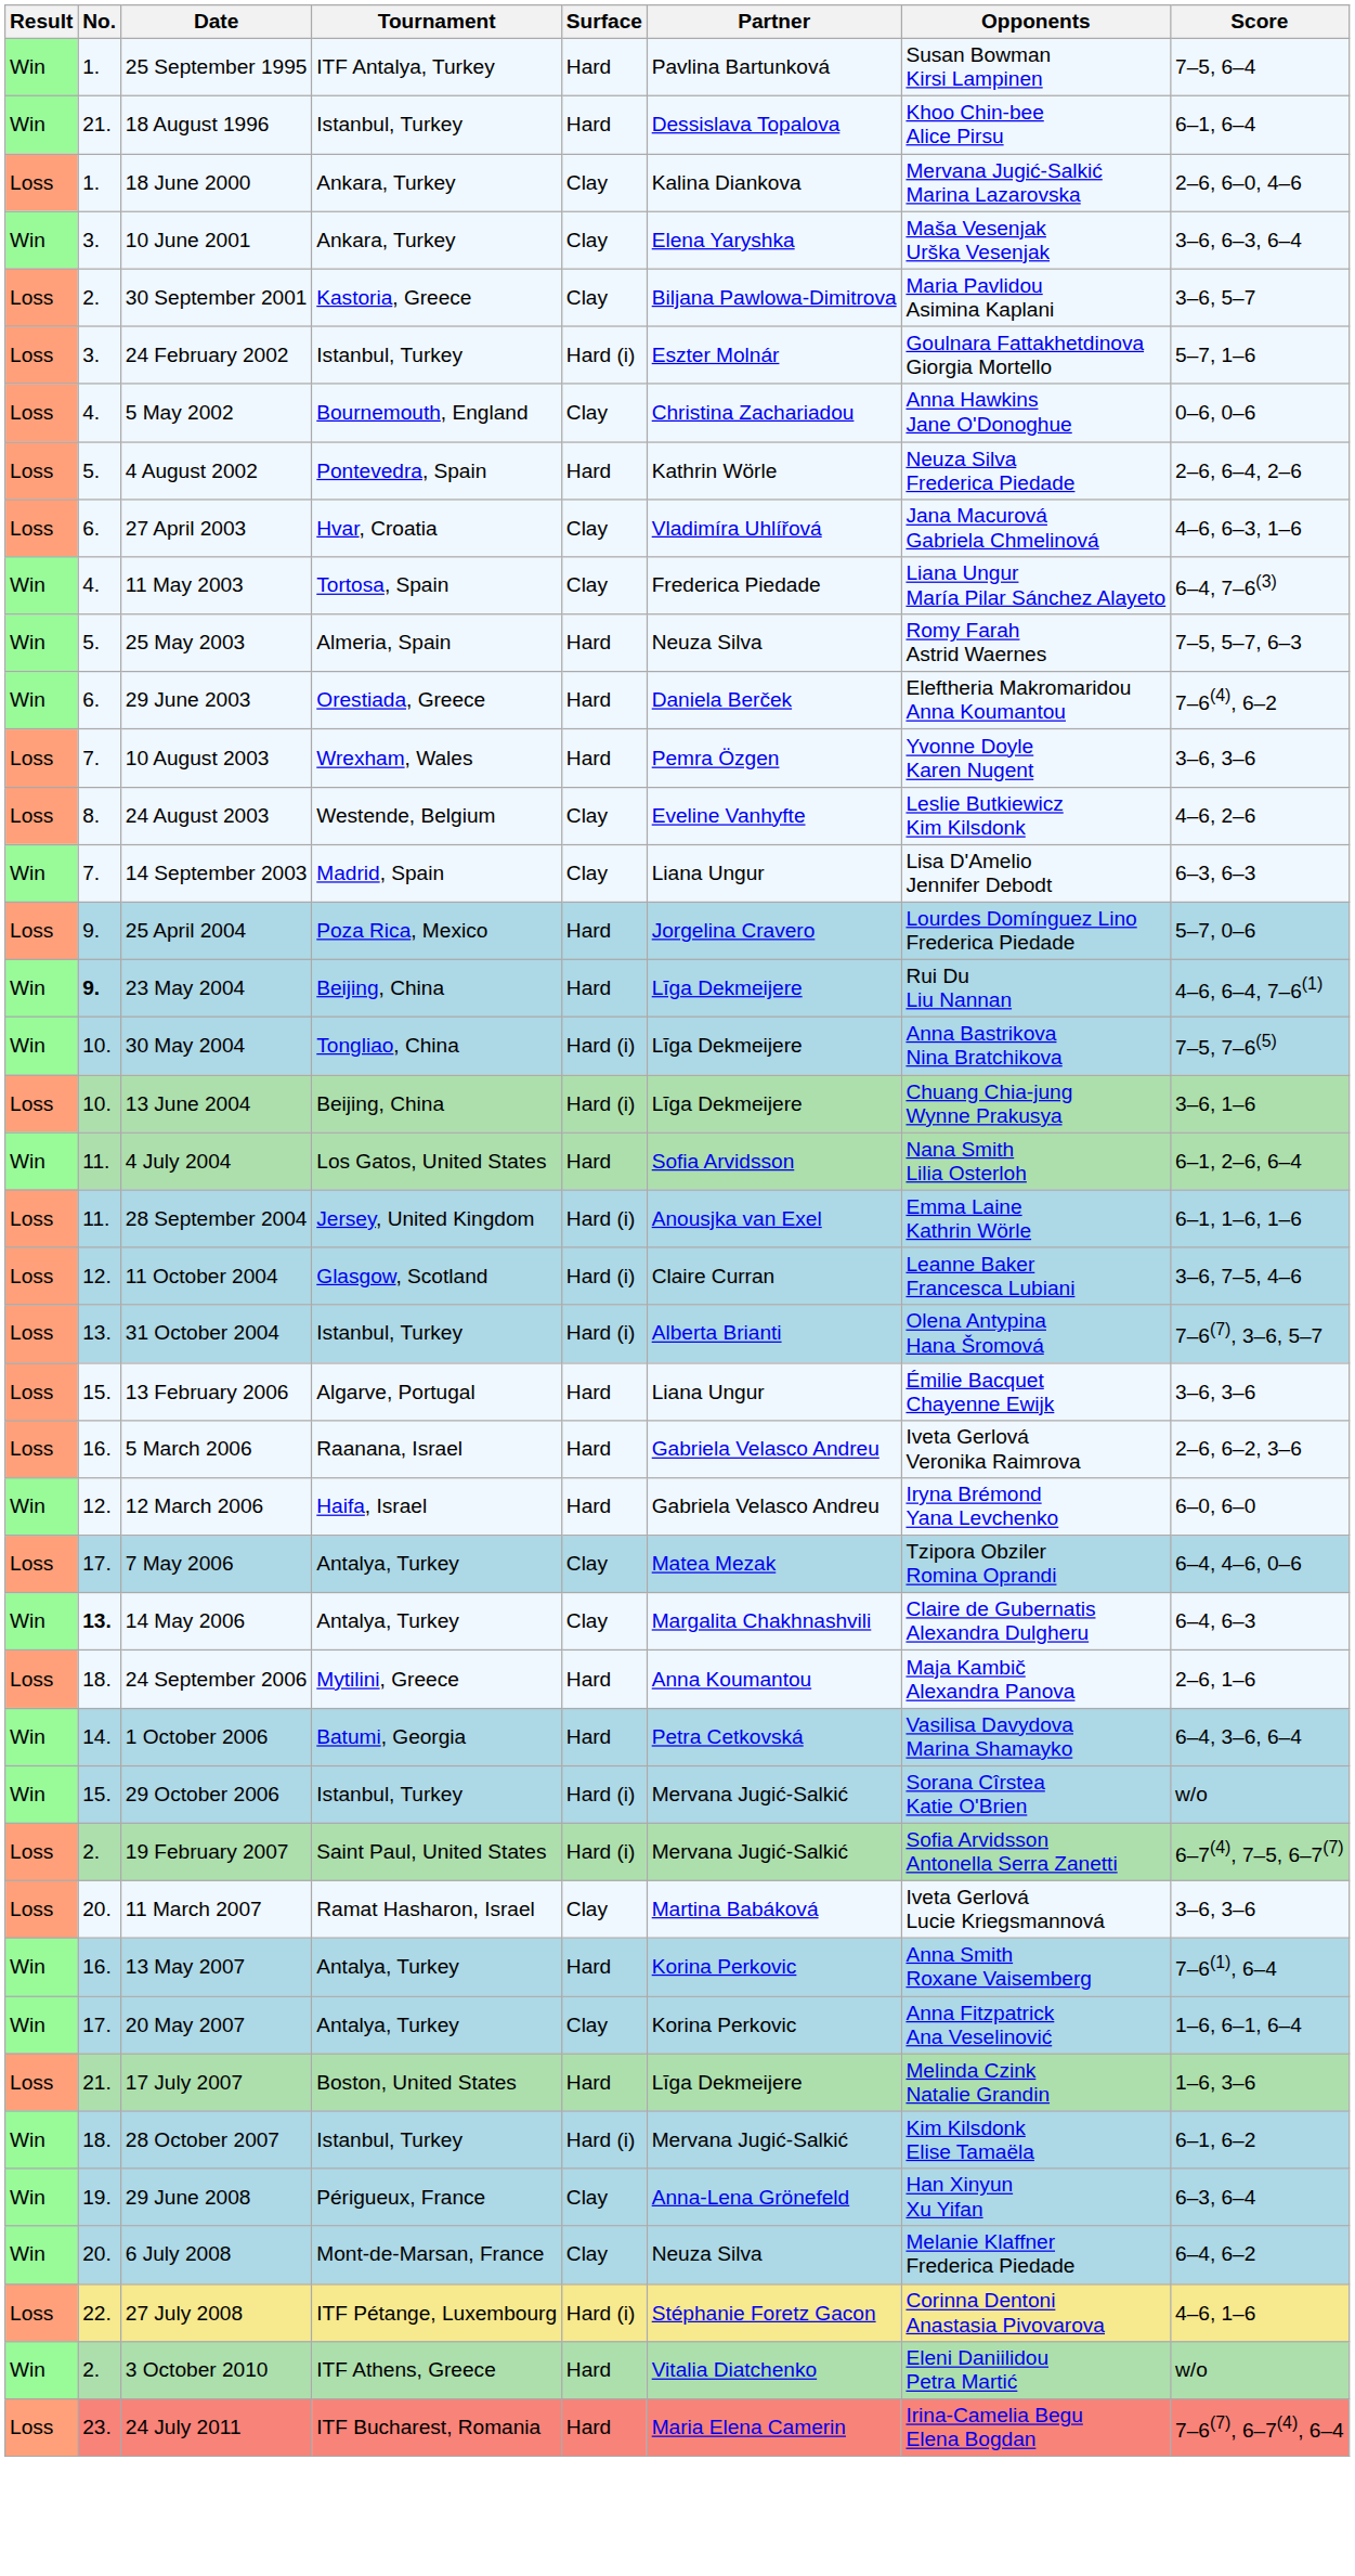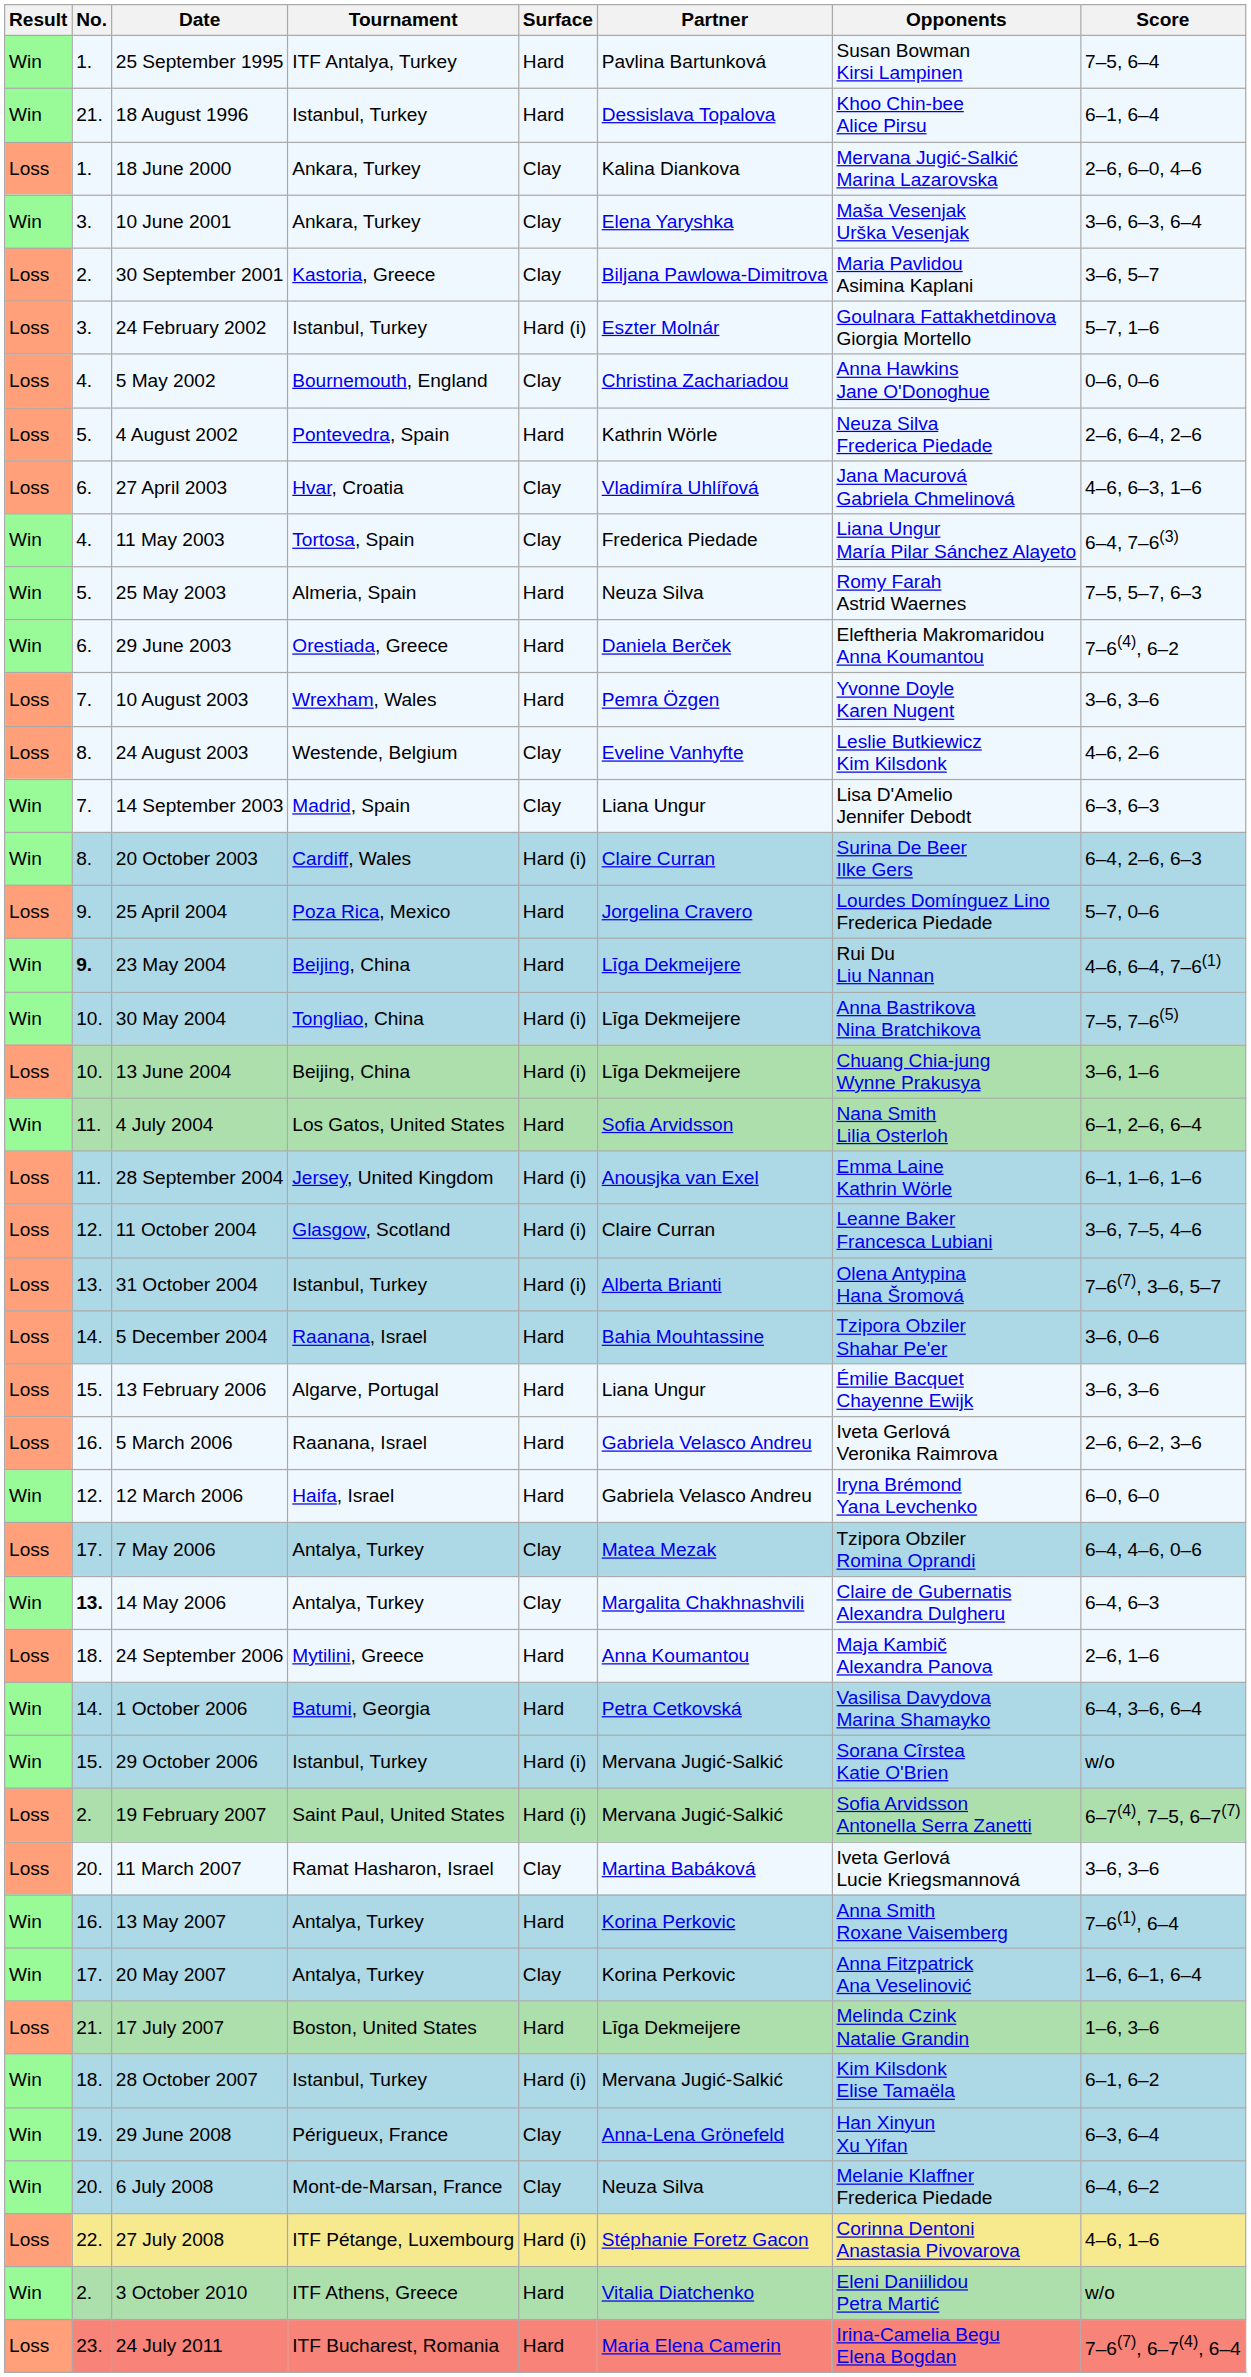+ row: Win | 8. | 20 October 2003 | Cardiff, Wales | Hard (i) | Claire Curran | Surina De Beer Ilke Gers | 6–4, 2–6, 6–3
+ row: Loss | 14. | 5 December 2004 | Raanana, Israel | Hard | Bahia Mouhtassine | Tzipora Obziler Shahar Pe'er | 3–6, 0–6
